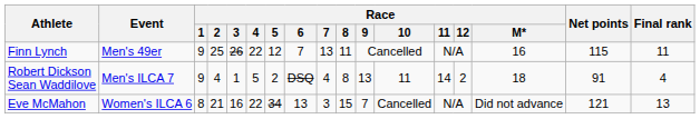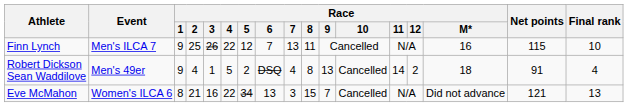Finn Lynch | Event: Men's 49er -> Men's ILCA 7
Finn Lynch | Final rank: 11 -> 10
Robert Dickson Sean Waddilove | Event: Men's ILCA 7 -> Men's 49er
Robert Dickson Sean Waddilove | Race / 10: 11 -> Cancelled
